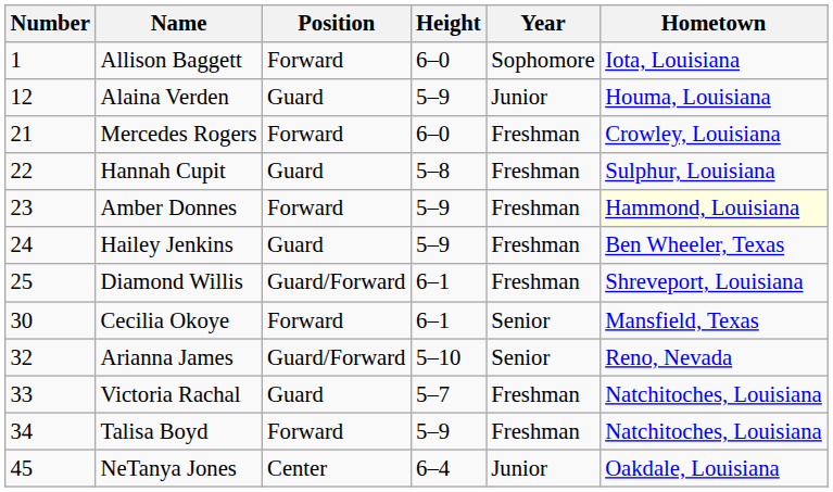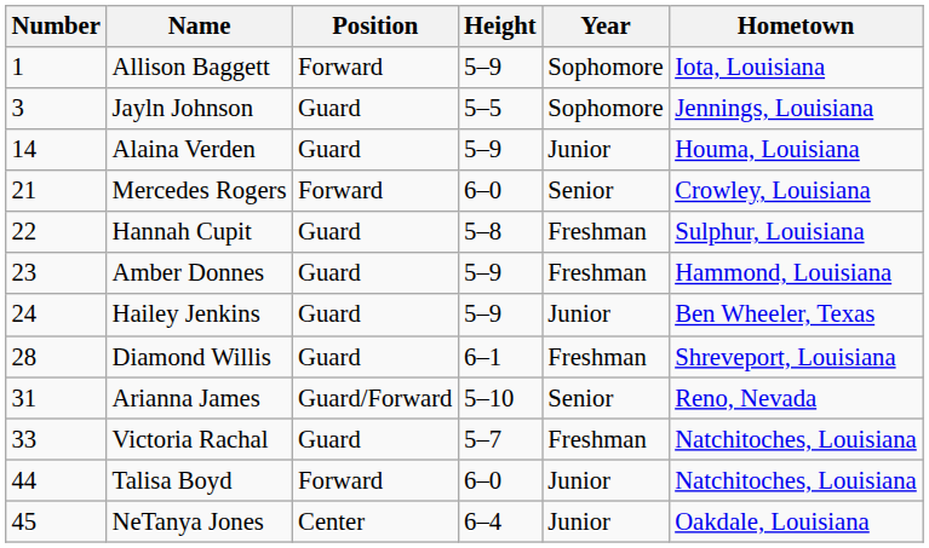Allison Baggett | Height: 6–0 -> 5–9
+ row: 3 | Jayln Johnson | Guard | 5–5 | Sophomore | Jennings, Louisiana
Alaina Verden | Number: 12 -> 14
Mercedes Rogers | Year: Freshman -> Senior
Amber Donnes | Position: Forward -> Guard
Amber Donnes | Hometown: lightyellow background -> no background
Hailey Jenkins | Year: Freshman -> Junior
Diamond Willis | Number: 25 -> 28
Diamond Willis | Position: Guard/Forward -> Guard
- row: 30 | Cecilia Okoye | Forward | 6–1 | Senior | Mansfield, Texas
Arianna James | Number: 32 -> 31
Talisa Boyd | Number: 34 -> 44
Talisa Boyd | Height: 5–9 -> 6–0
Talisa Boyd | Year: Freshman -> Junior
